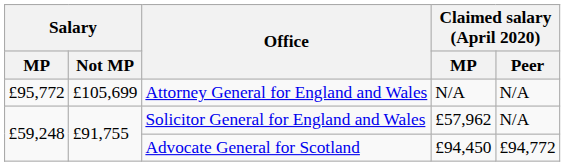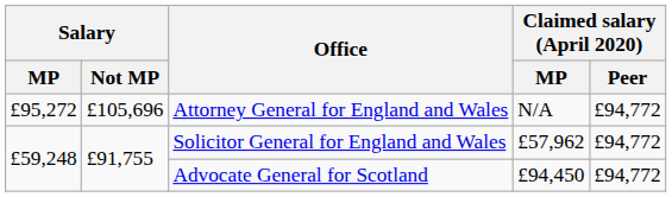Attorney General for England and Wales | Salary / MP: £95,772 -> £95,272
Attorney General for England and Wales | Salary / Not MP: £105,699 -> £105,696
Attorney General for England and Wales | Claimed salary (April 2020) / Peer: N/A -> £94,772
Solicitor General for England and Wales | Claimed salary (April 2020) / Peer: N/A -> £94,772
